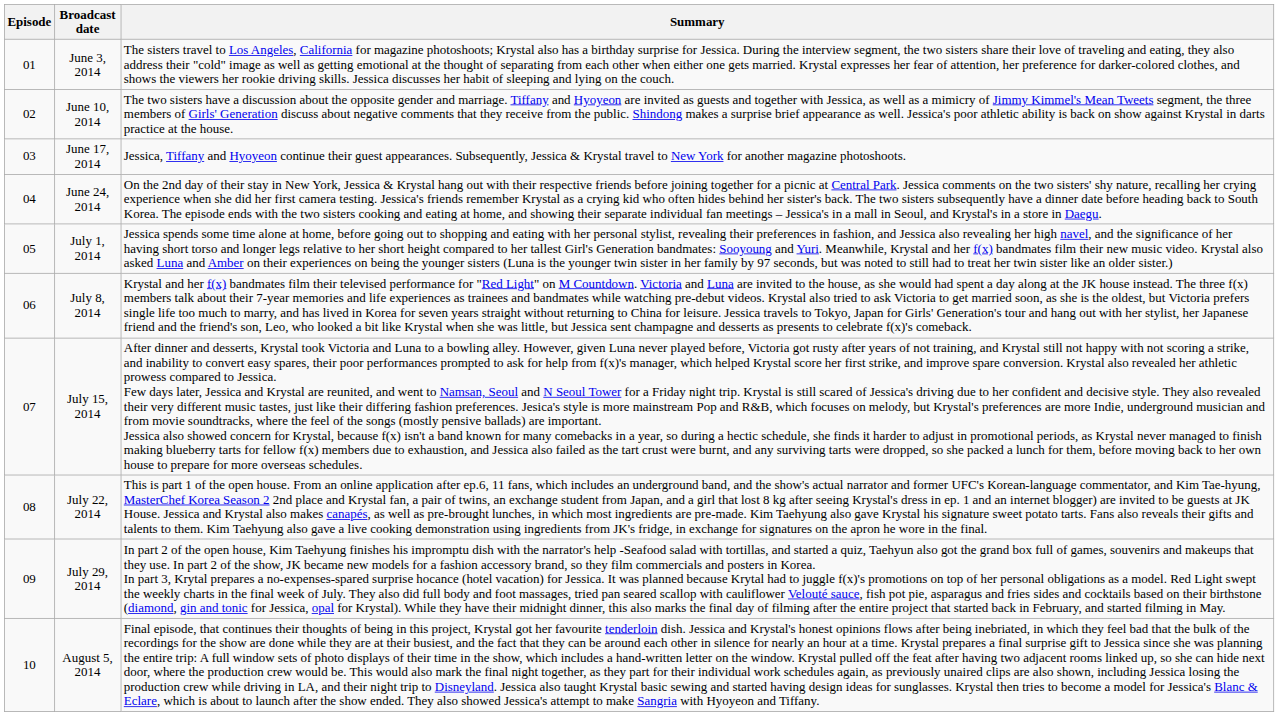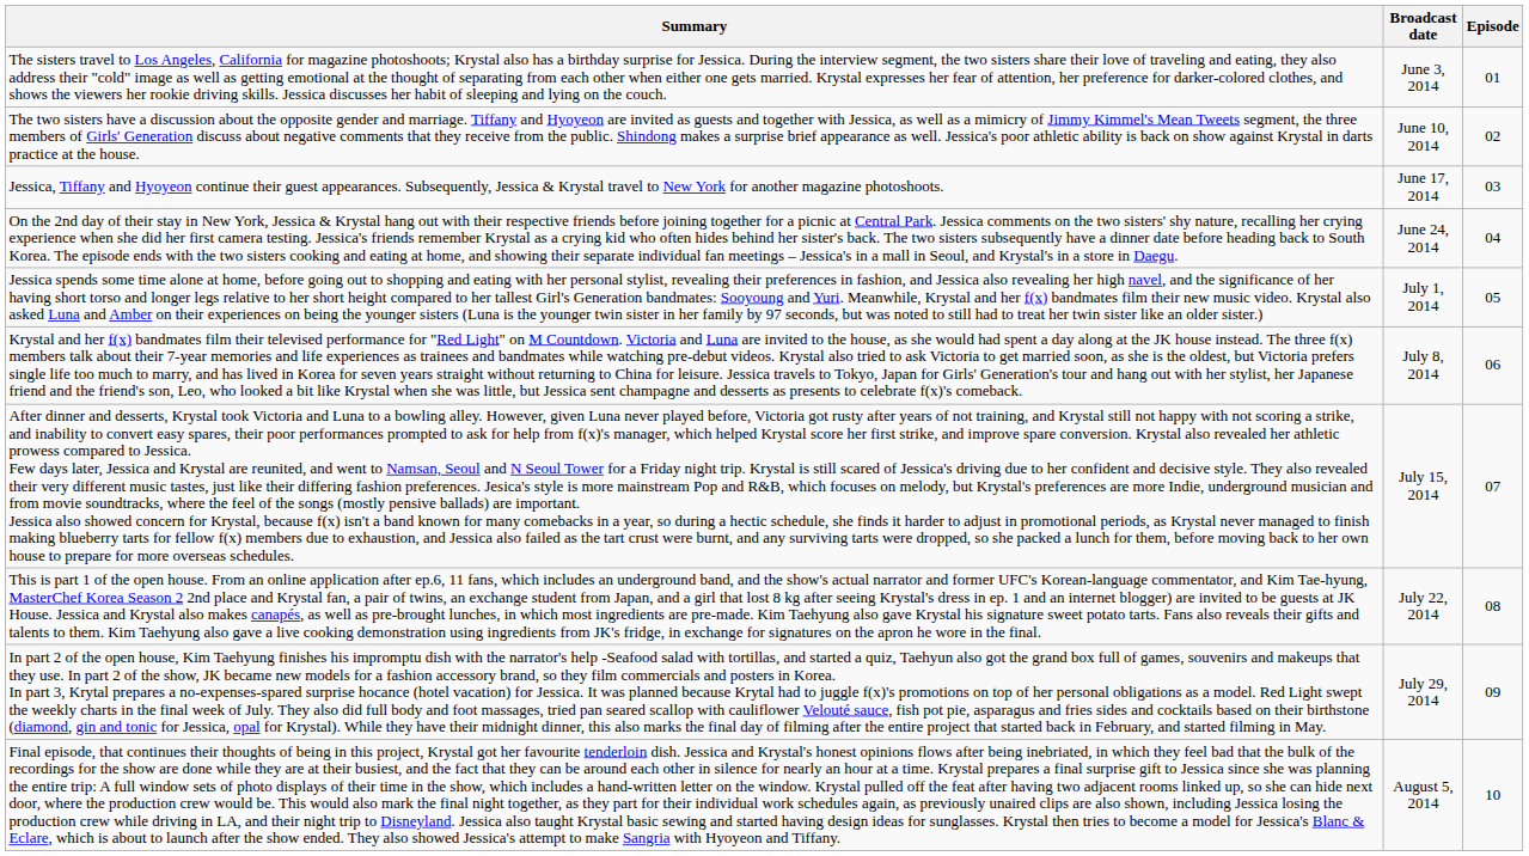columns swapped: Episode <-> Summary
